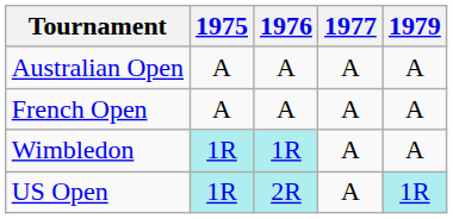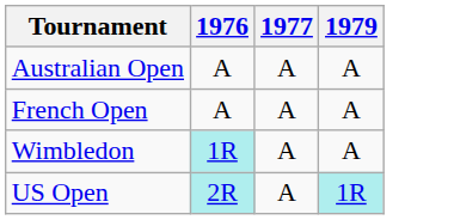- column: 1975 | A | A | 1R | 1R
